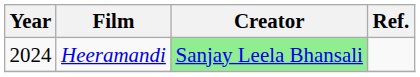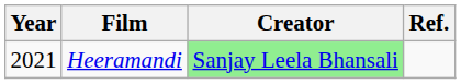Heeramandi | Year: 2024 -> 2021
